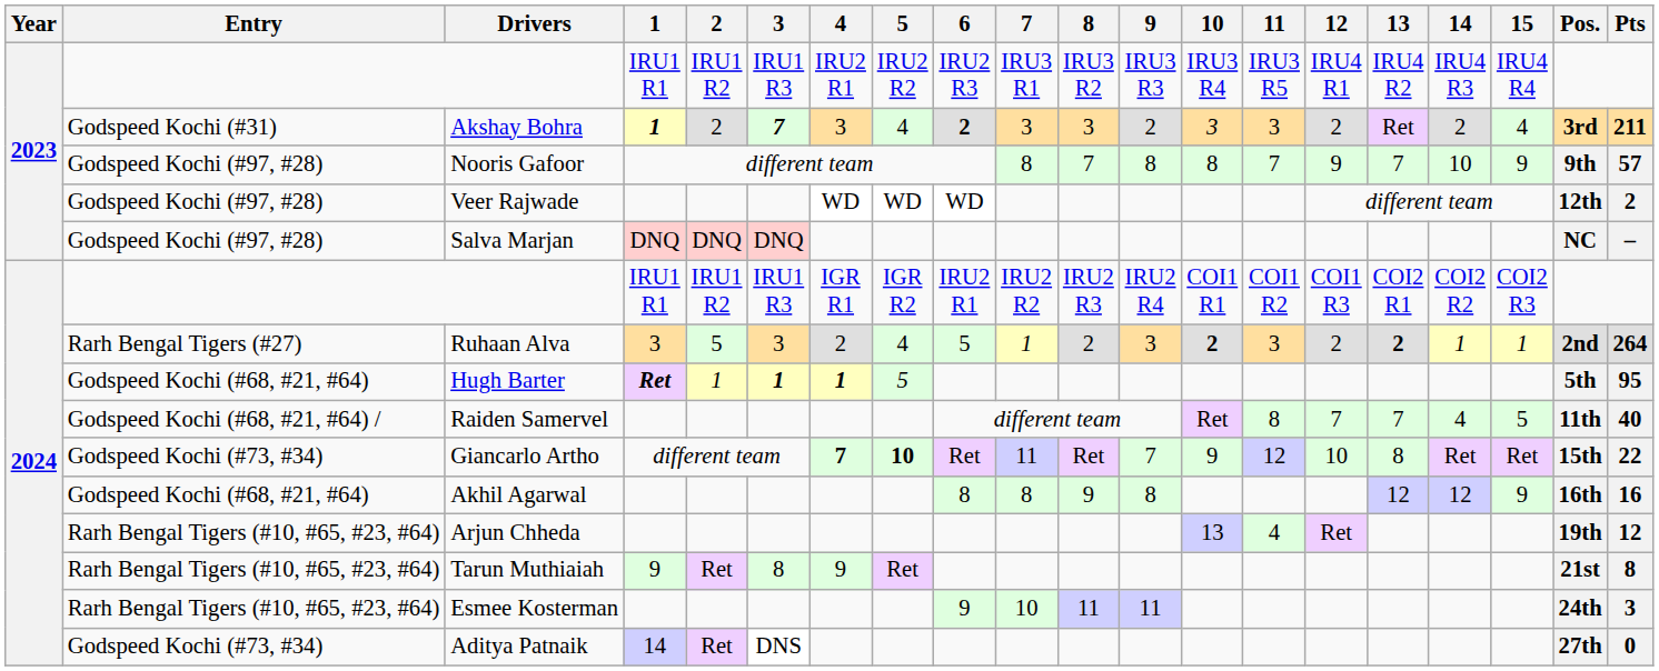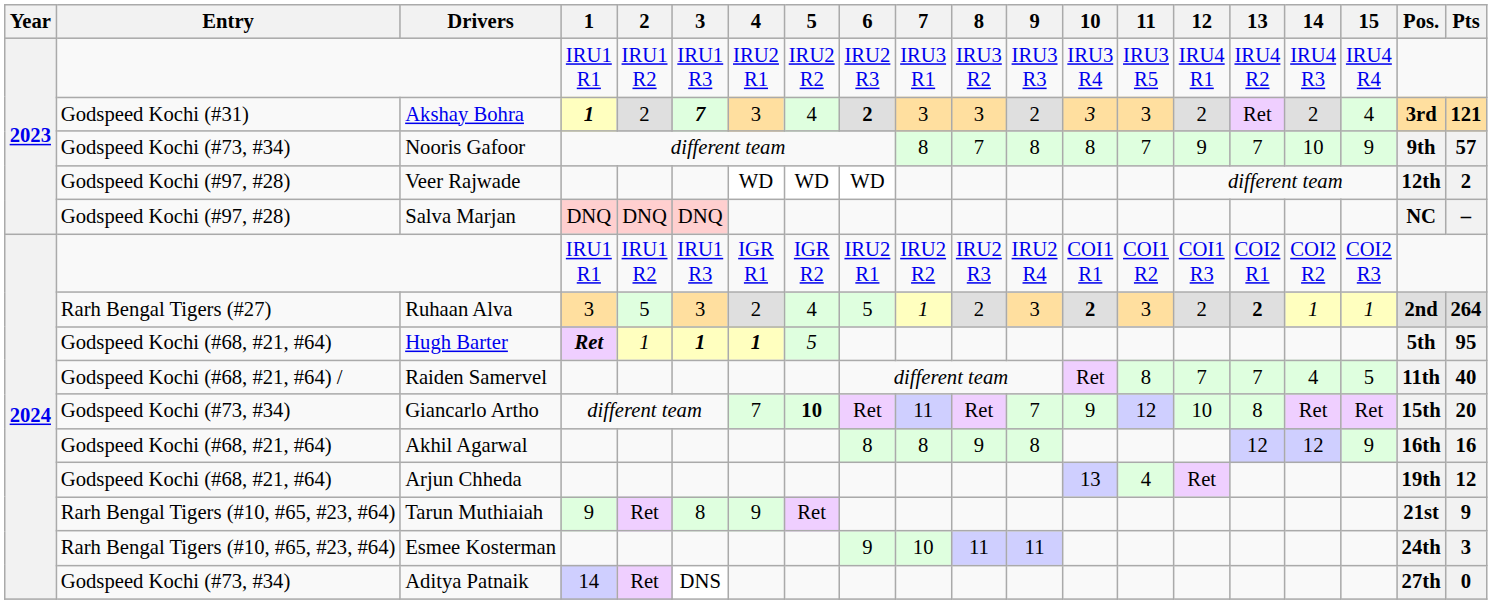Akshay Bohra | Pts: 211 -> 121
Nooris Gafoor | Entry: Godspeed Kochi (#97, #28) -> Godspeed Kochi (#73, #34)
Giancarlo Artho | 4: bold -> normal
Giancarlo Artho | Pts: 22 -> 20
Arjun Chheda | Entry: Rarh Bengal Tigers (#10, #65, #23, #64) -> Godspeed Kochi (#68, #21, #64)
Tarun Muthiaiah | Pts: 8 -> 9
